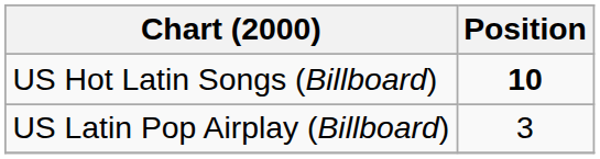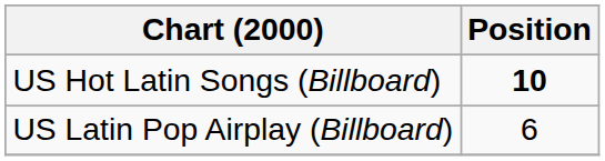US Latin Pop Airplay (Billboard) | Position: 3 -> 6
